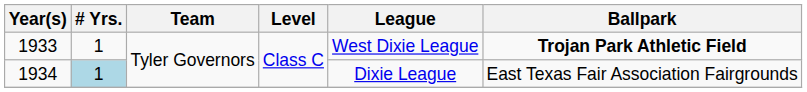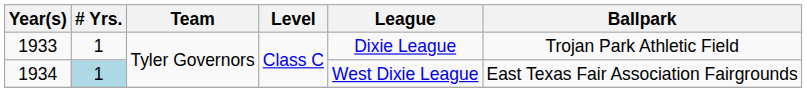1933 | League: West Dixie League -> Dixie League
1933 | Ballpark: bold -> normal
1934 | League: Dixie League -> West Dixie League
